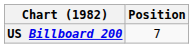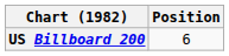US Billboard 200 | Position: 7 -> 6
